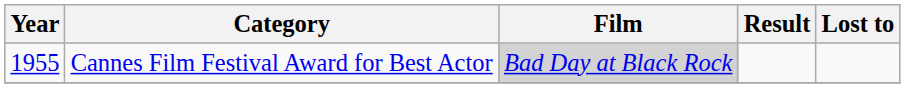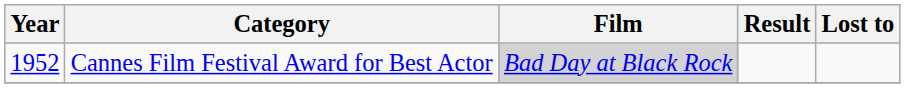Cannes Film Festival Award for Best Actor | Year: 1955 -> 1952
